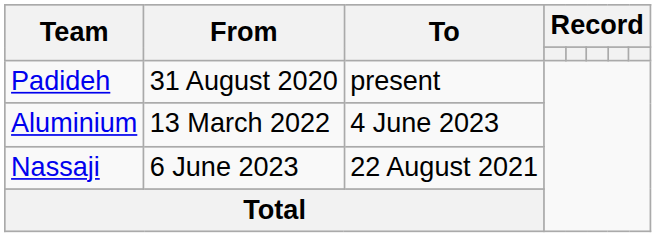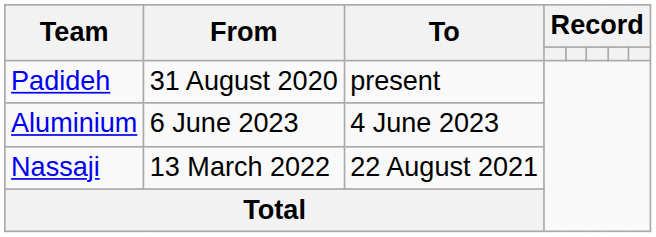Aluminium | From: 13 March 2022 -> 6 June 2023
Nassaji | From: 6 June 2023 -> 13 March 2022
